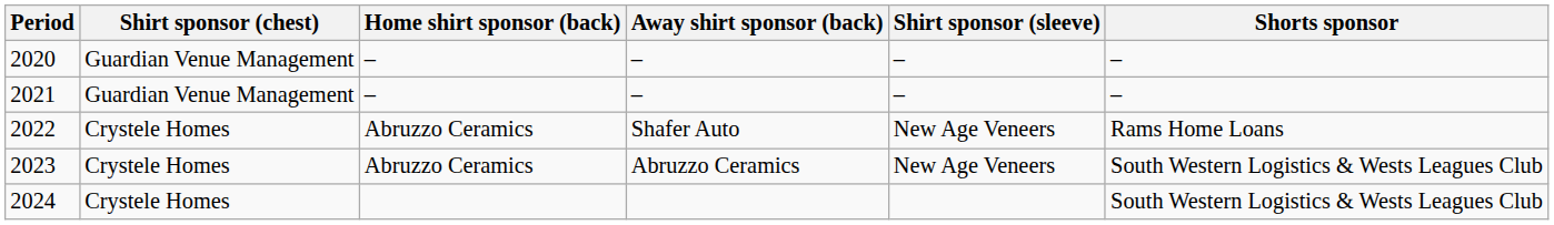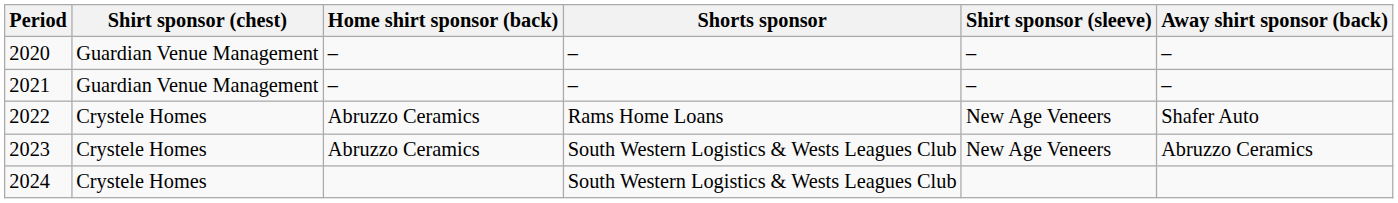columns swapped: Away shirt sponsor (back) <-> Shorts sponsor
